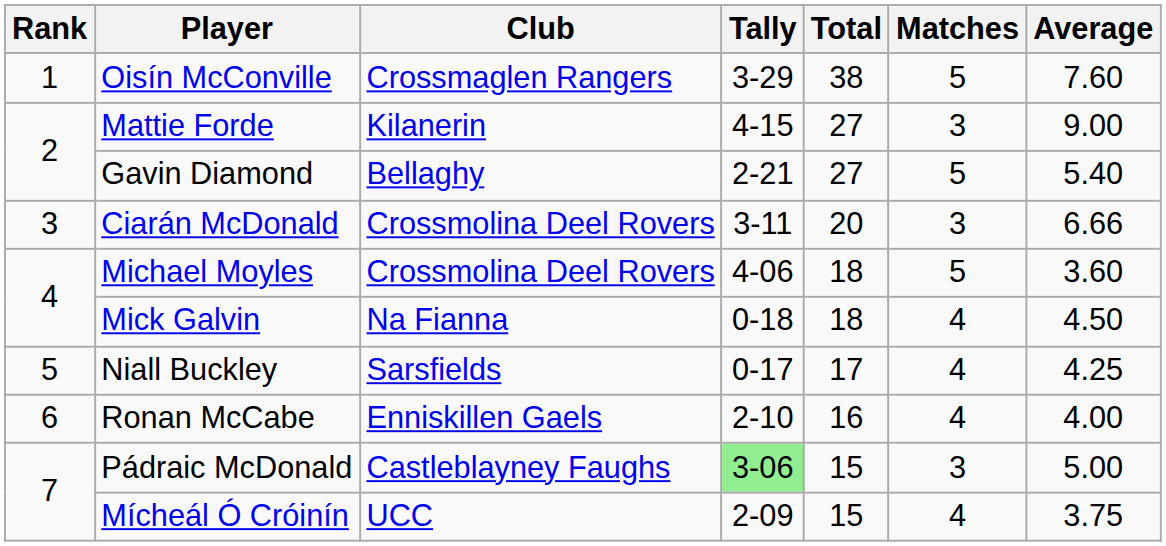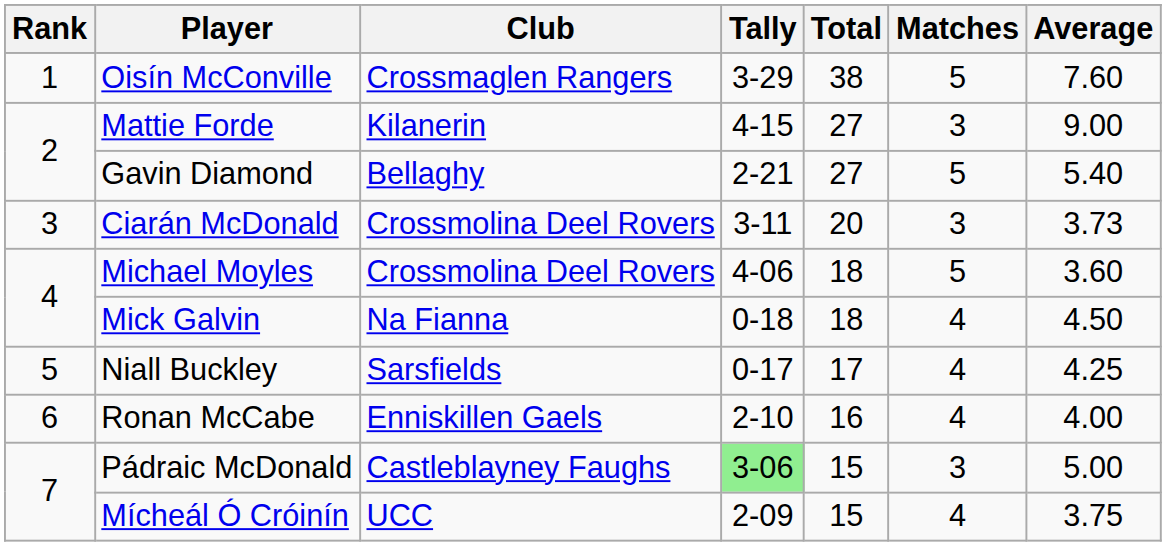Ciarán McDonald | Average: 6.66 -> 3.73
